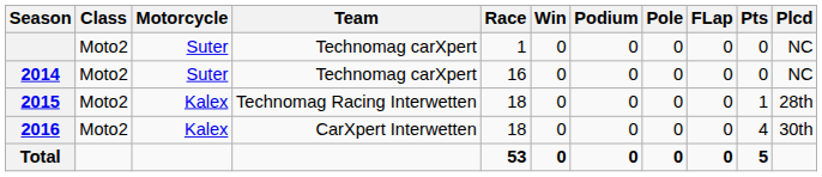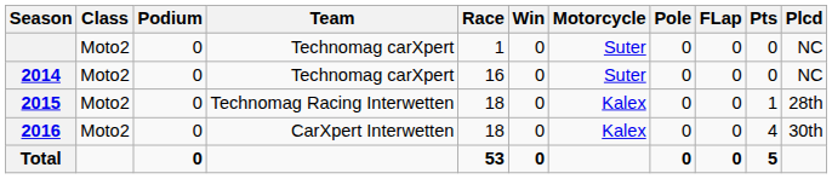columns swapped: Motorcycle <-> Podium
